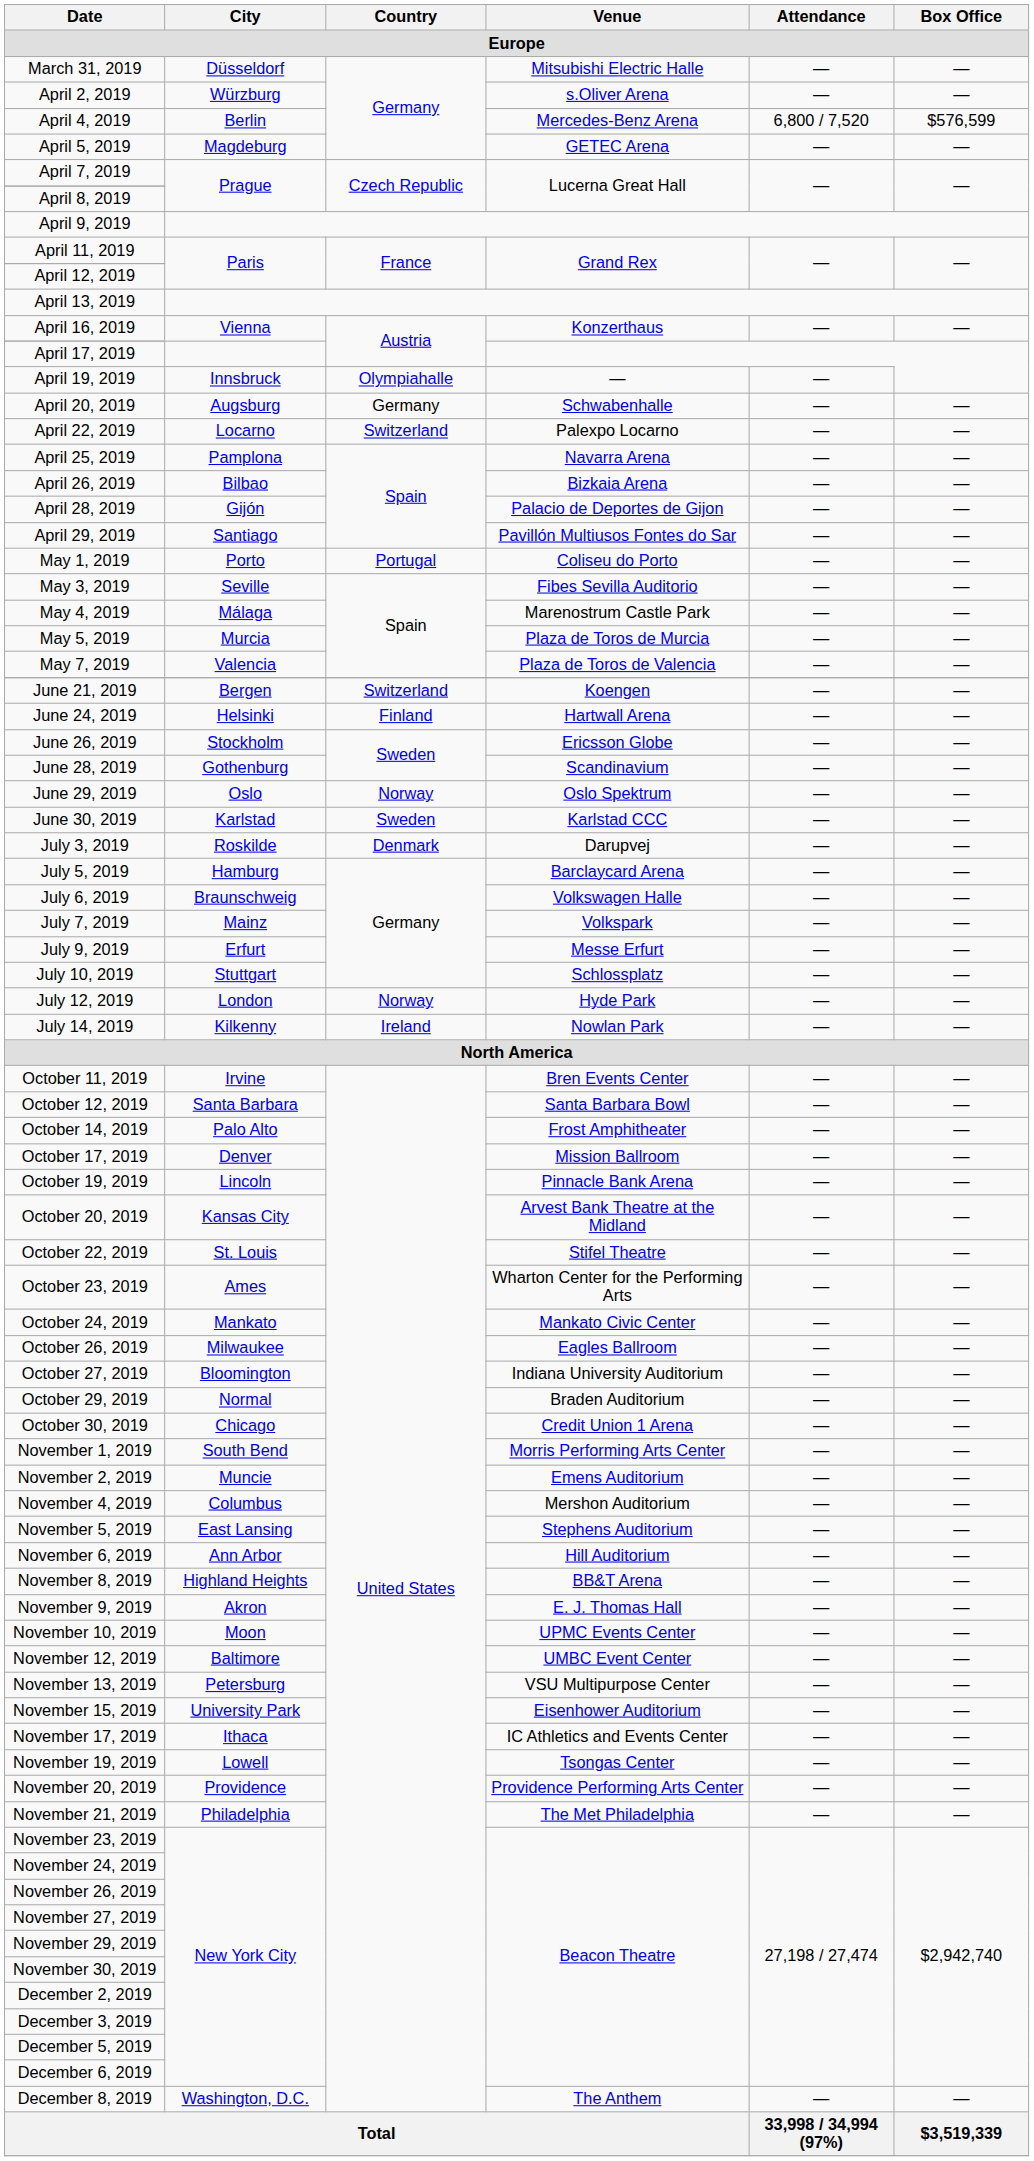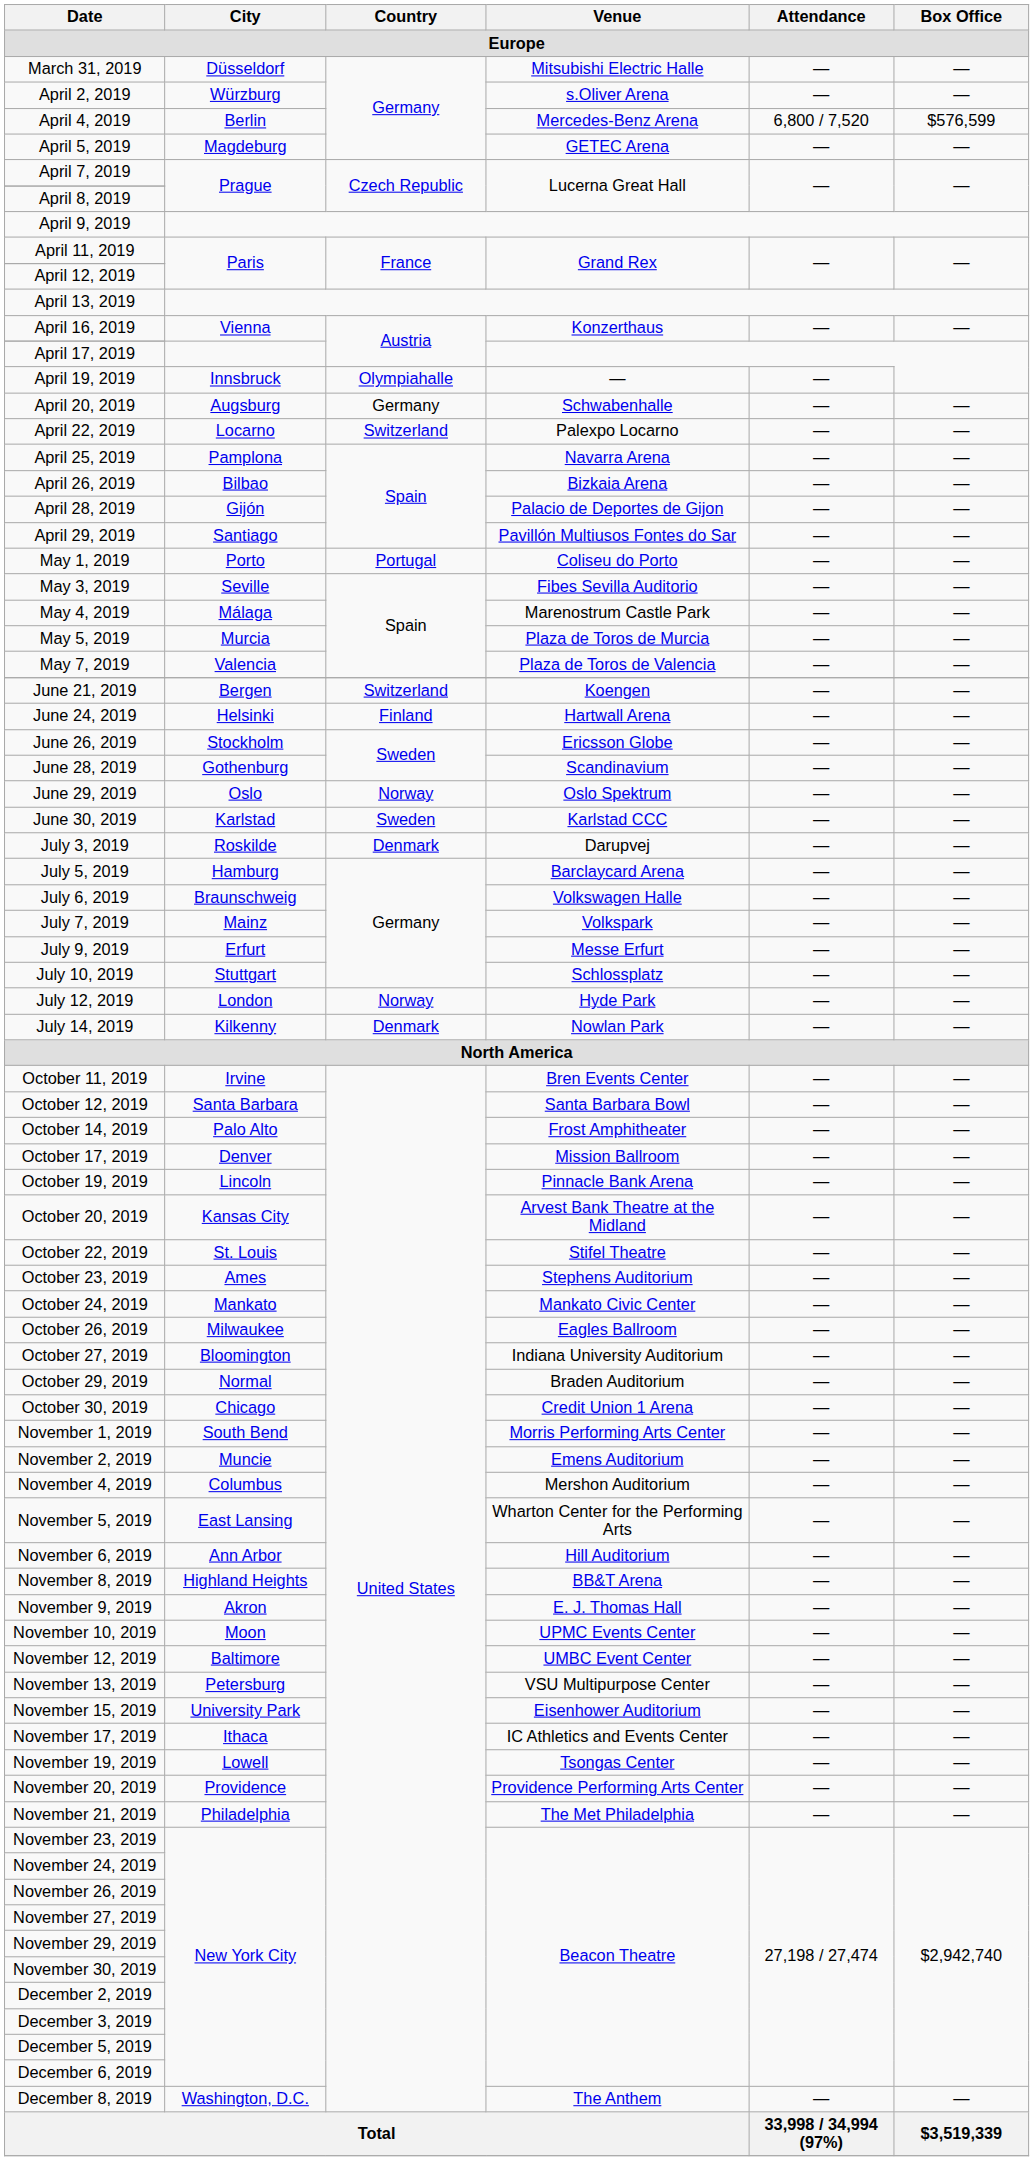July 14, 2019 | Country: Ireland -> Denmark
October 23, 2019 | Venue: Wharton Center for the Performing Arts -> Stephens Auditorium
November 5, 2019 | Venue: Stephens Auditorium -> Wharton Center for the Performing Arts
